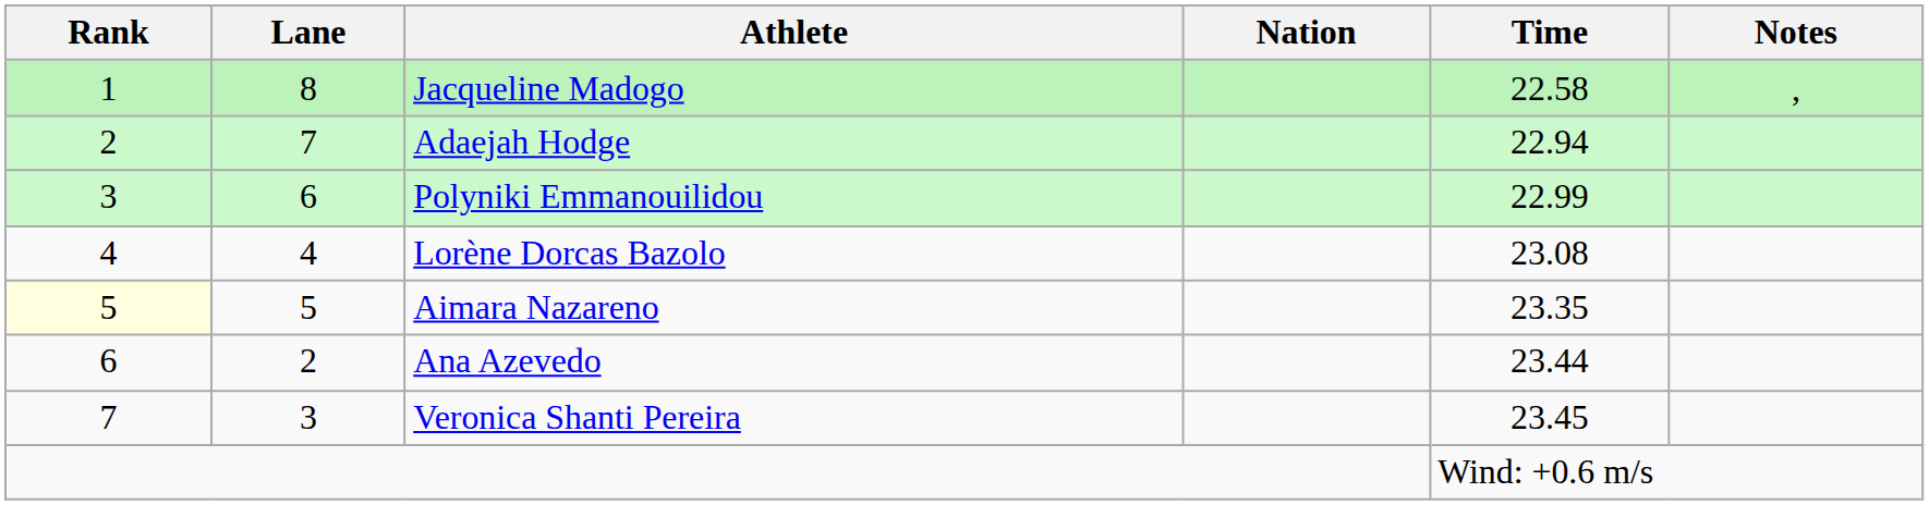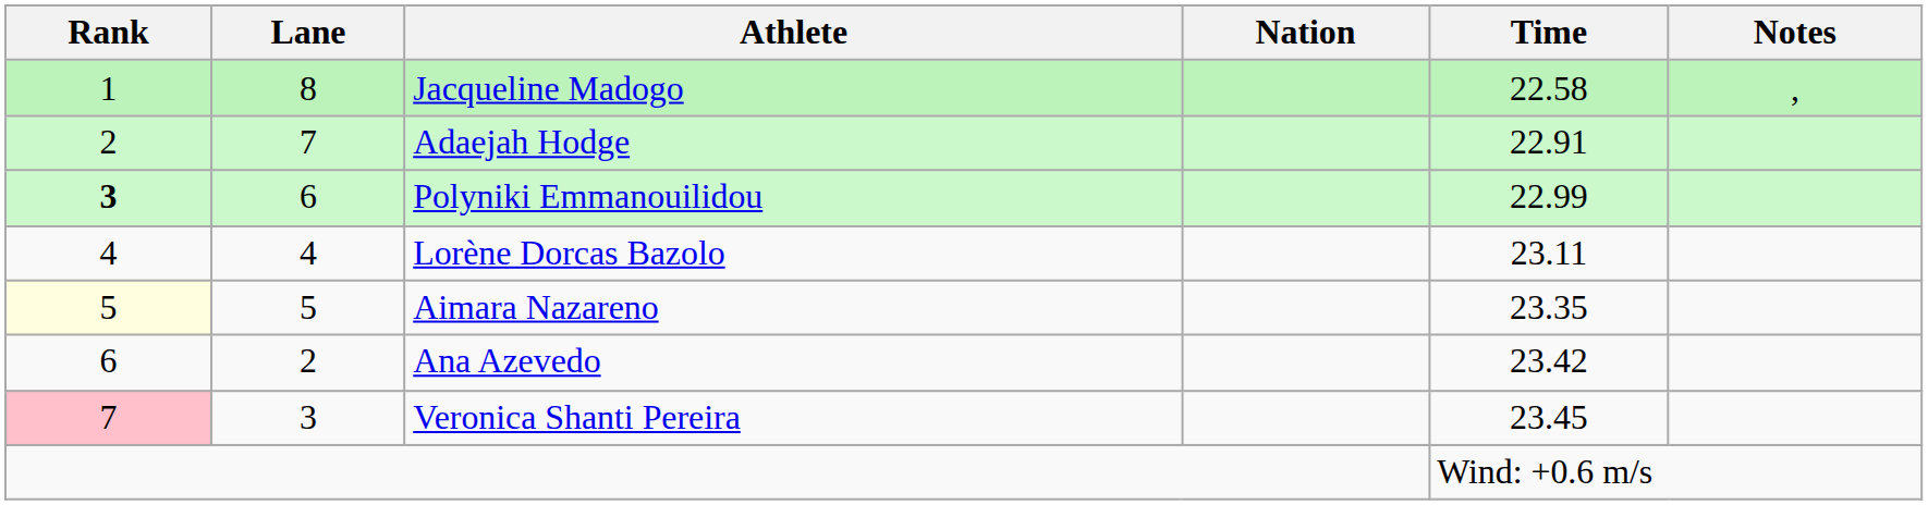Adaejah Hodge | Time: 22.94 -> 22.91
Polyniki Emmanouilidou | Rank: normal -> bold
Lorène Dorcas Bazolo | Time: 23.08 -> 23.11
Ana Azevedo | Time: 23.44 -> 23.42
Veronica Shanti Pereira | Rank: no background -> pink background
